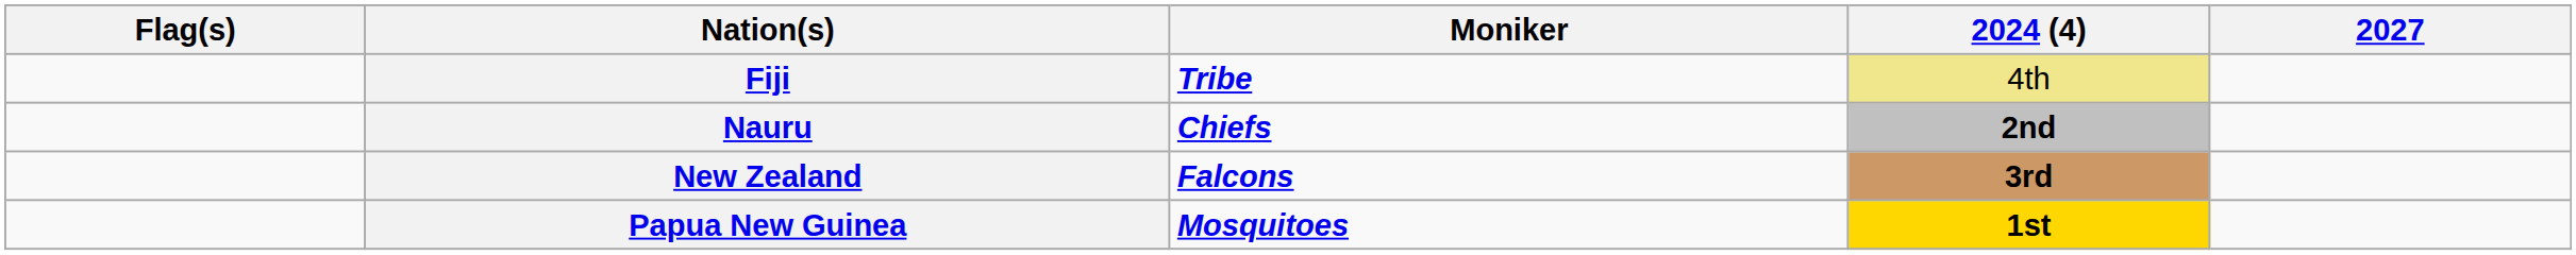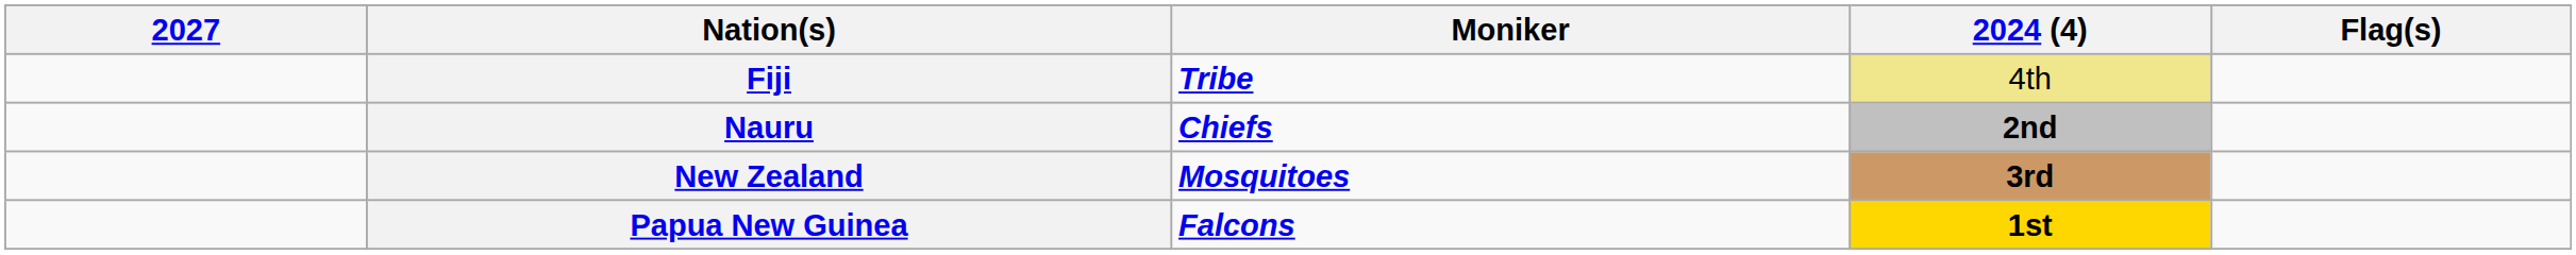columns swapped: Flag(s) <-> 2027
New Zealand | Moniker: Falcons -> Mosquitoes
Papua New Guinea | Moniker: Mosquitoes -> Falcons
